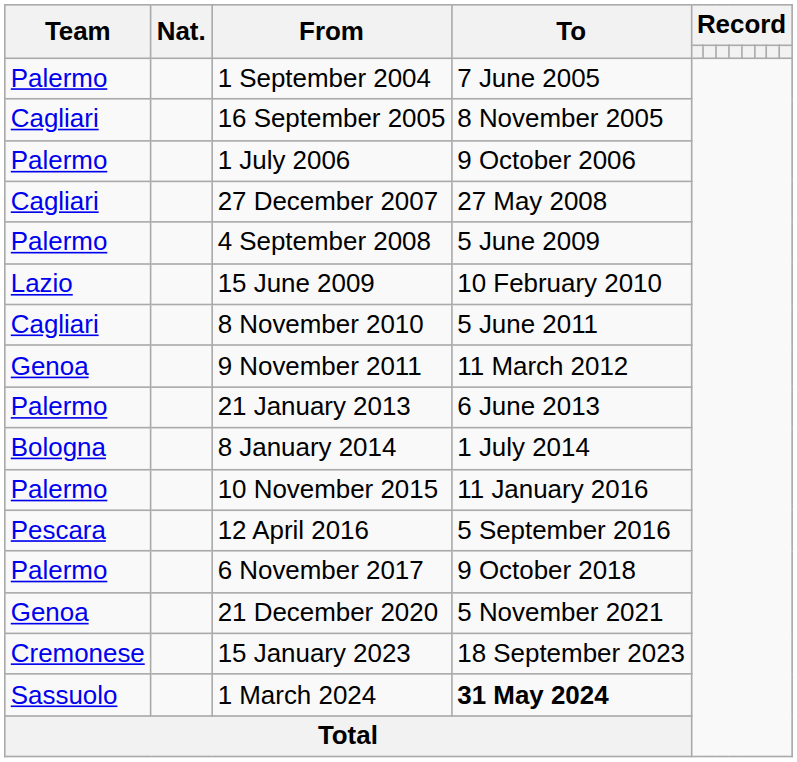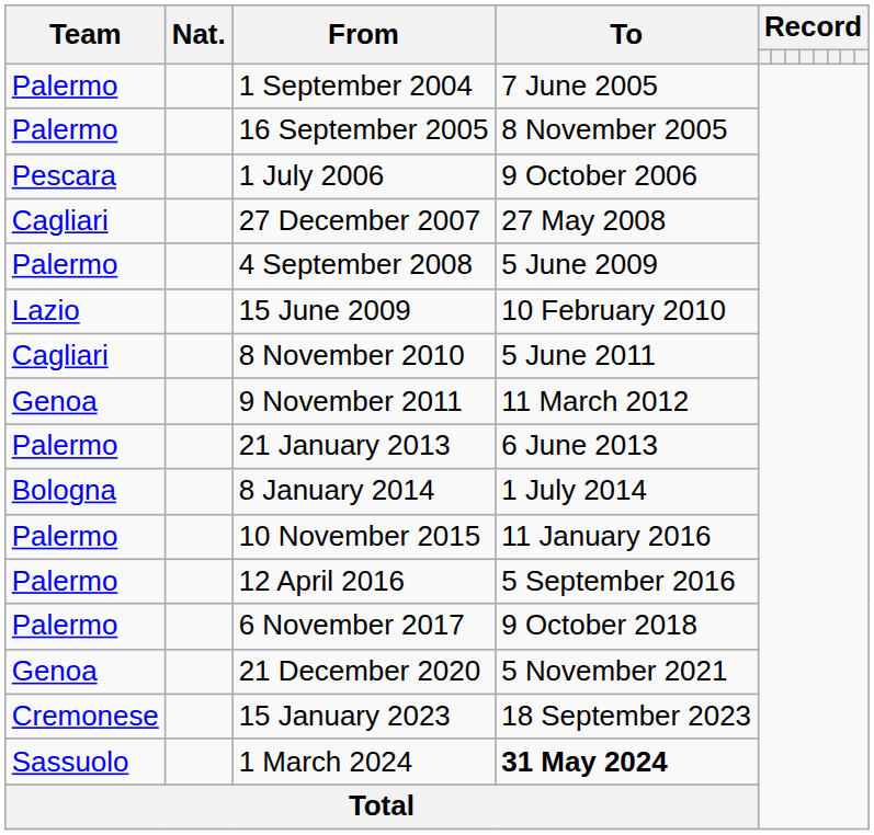16 September 2005 | Team: Cagliari -> Palermo
1 July 2006 | Team: Palermo -> Pescara
12 April 2016 | Team: Pescara -> Palermo
